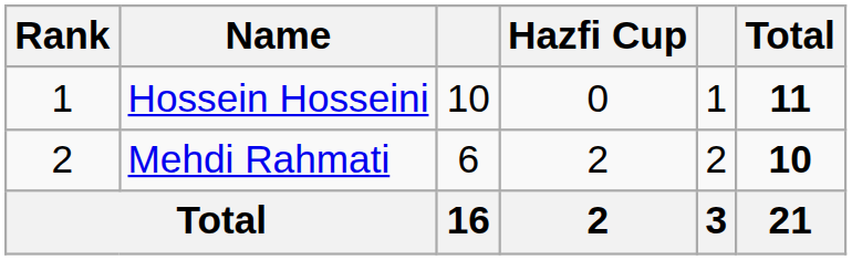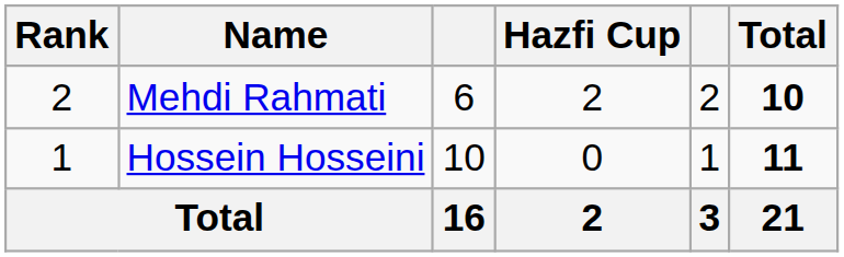rows swapped: Hossein Hosseini <-> Mehdi Rahmati
